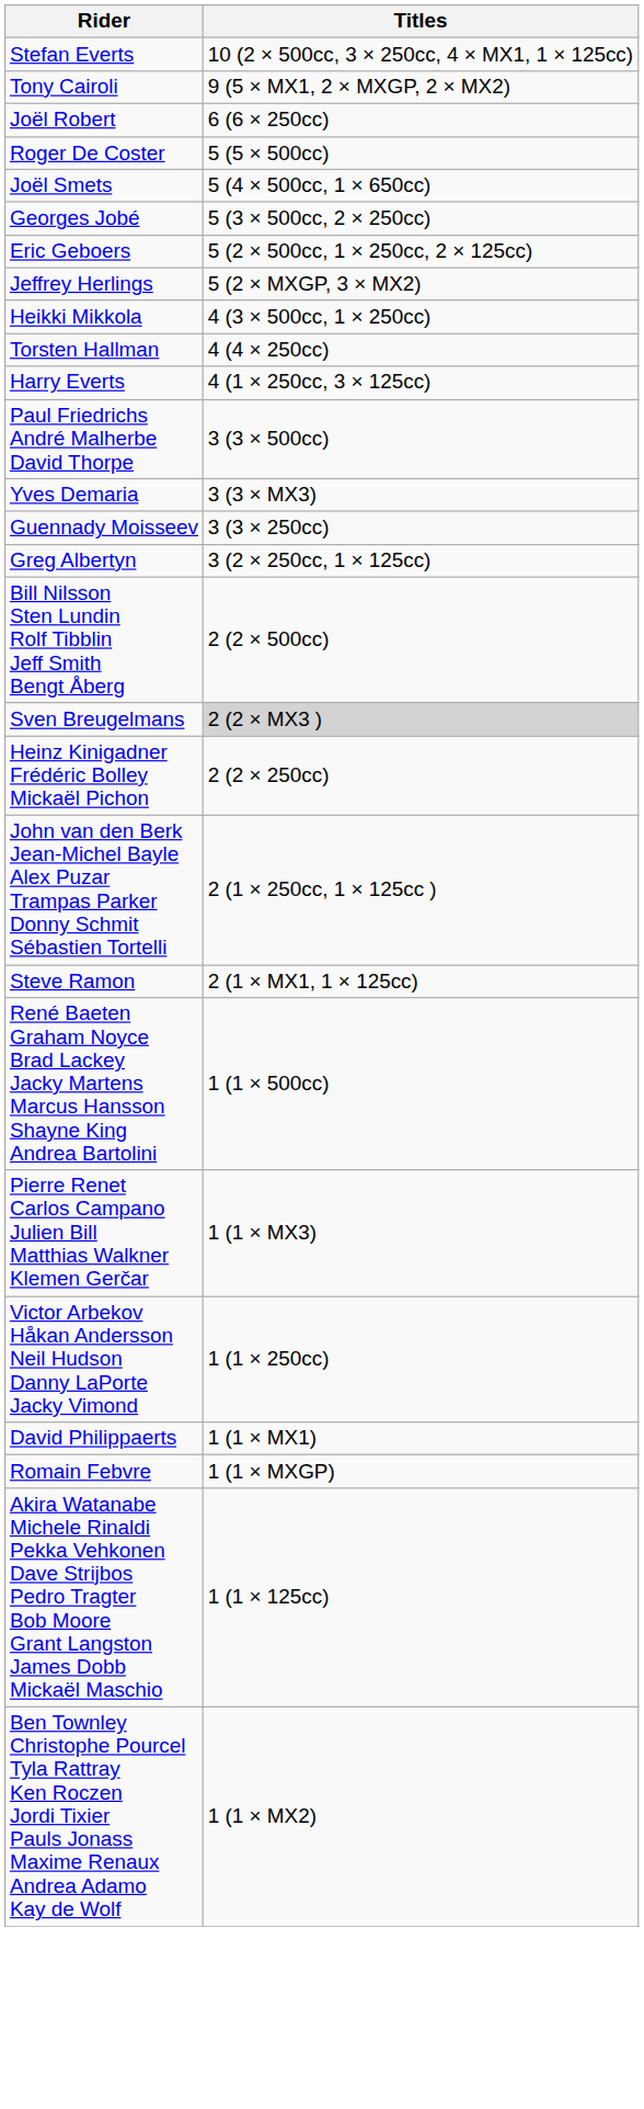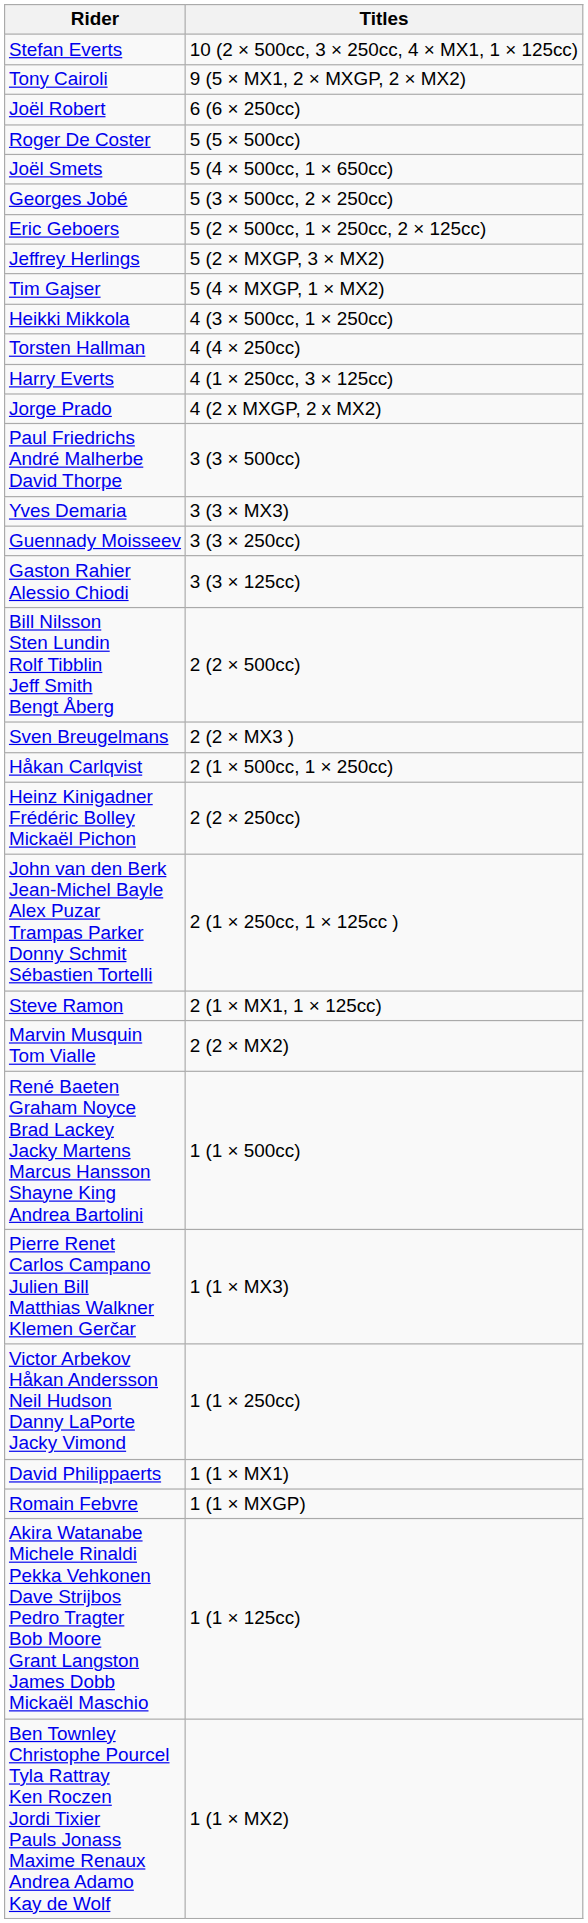+ row: Tim Gajser | 5 (4 × MXGP, 1 × MX2)
+ row: Jorge Prado | 4 (2 x MXGP, 2 x MX2)
- row: Greg Albertyn | 3 (2 × 250cc, 1 × 125cc)
+ row: Gaston Rahier Alessio Chiodi | 3 (3 × 125cc)
Sven Breugelmans | Titles: lightgrey background -> no background
+ row: Håkan Carlqvist | 2 (1 × 500cc, 1 × 250cc)
+ row: Marvin Musquin Tom Vialle | 2 (2 × MX2)
